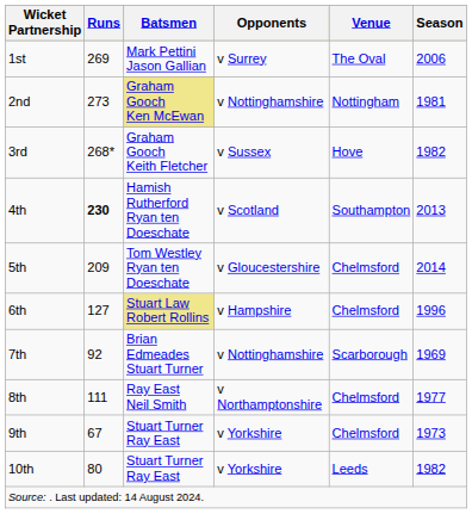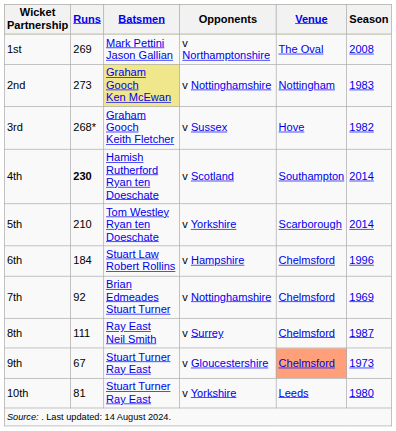1st | Opponents: v Surrey -> v Northamptonshire
1st | Season: 2006 -> 2008
2nd | Season: 1981 -> 1983
4th | Season: 2013 -> 2014
5th | Runs: 209 -> 210
5th | Opponents: v Gloucestershire -> v Yorkshire
5th | Venue: Chelmsford -> Scarborough
6th | Runs: 127 -> 184
6th | Batsmen: khaki background -> no background
7th | Venue: Scarborough -> Chelmsford
8th | Opponents: v Northamptonshire -> v Surrey
8th | Season: 1977 -> 1987
9th | Opponents: v Yorkshire -> v Gloucestershire
9th | Venue: no background -> lightsalmon background
10th | Runs: 80 -> 81
10th | Season: 1982 -> 1980
